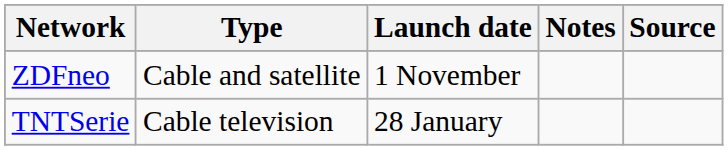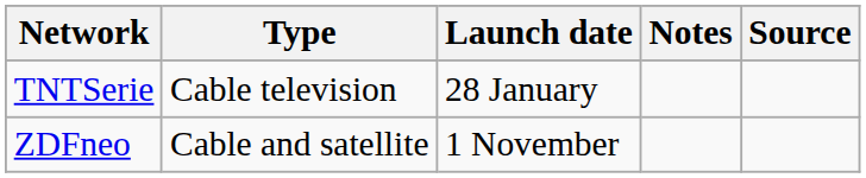rows swapped: TNTSerie <-> ZDFneo
